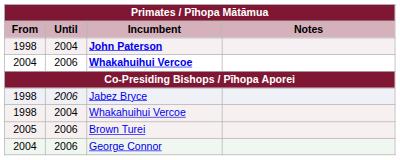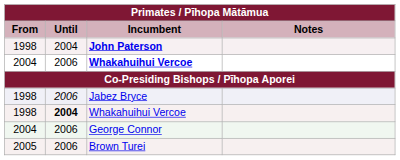1998 / Whakahuihui Vercoe | Until: normal -> bold
rows swapped: George Connor <-> Brown Turei
